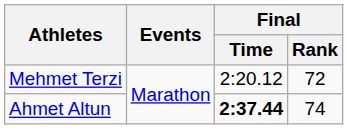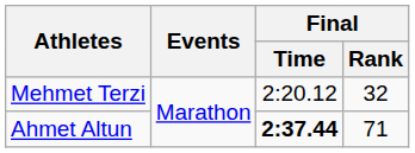Mehmet Terzi | Final / Rank: 72 -> 32
Ahmet Altun | Final / Rank: 74 -> 71
